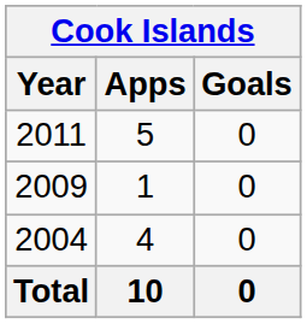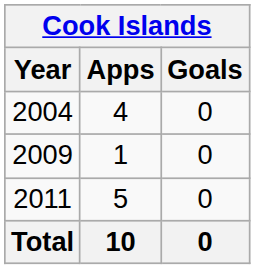rows swapped: 2004 <-> 2011
